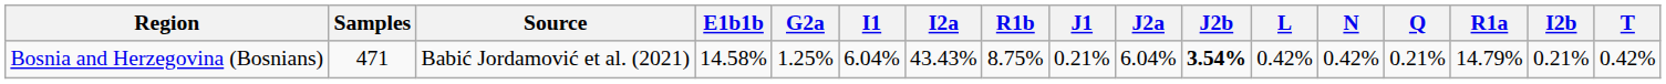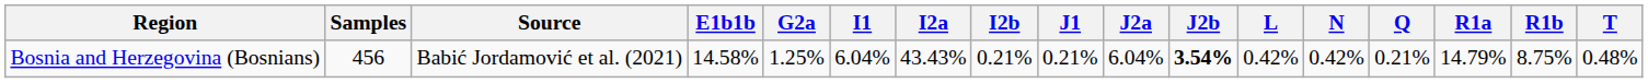columns swapped: I2b <-> R1b
Bosnia and Herzegovina (Bosnians) | Samples: 471 -> 456
Bosnia and Herzegovina (Bosnians) | T: 0.42% -> 0.48%
